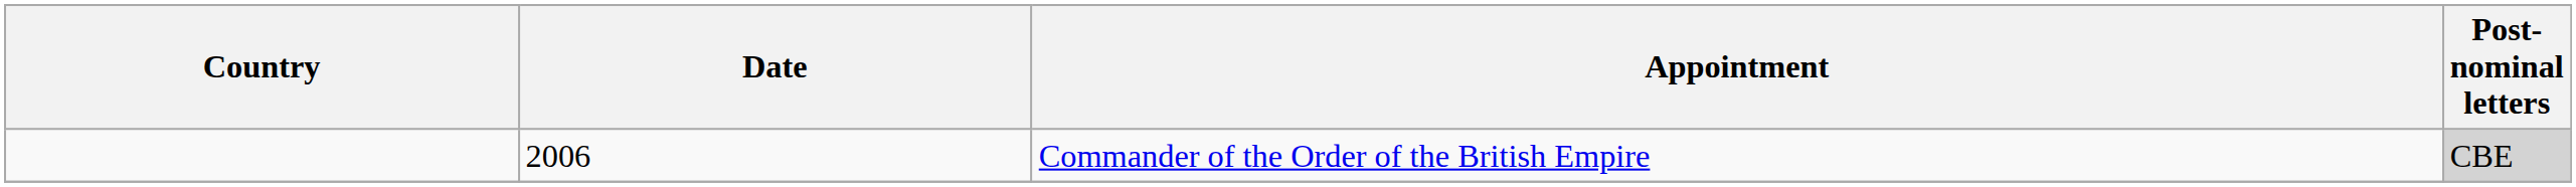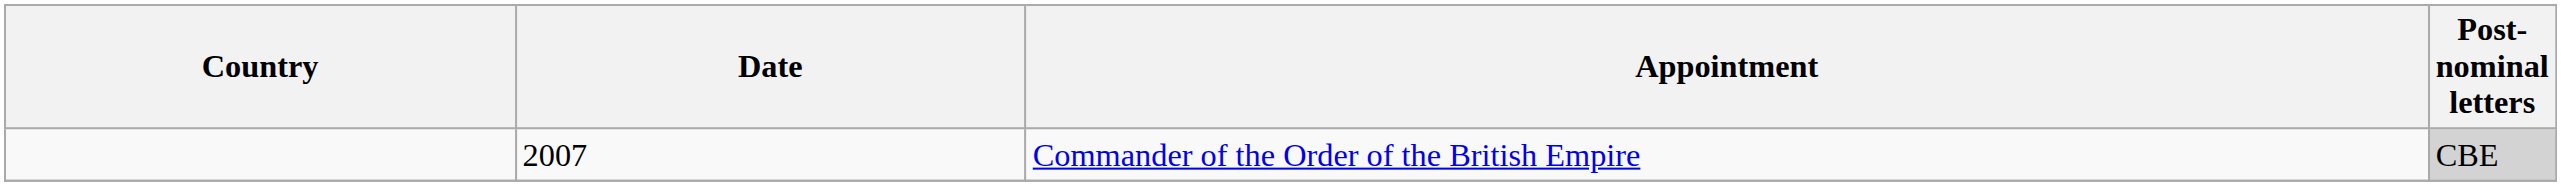Commander of the Order of the British Empire | Date: 2006 -> 2007
